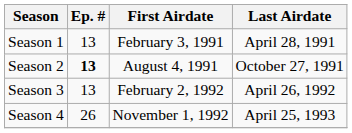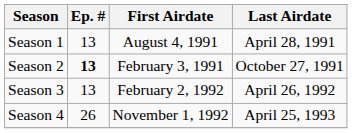Season 1 | First Airdate: February 3, 1991 -> August 4, 1991
Season 2 | First Airdate: August 4, 1991 -> February 3, 1991
